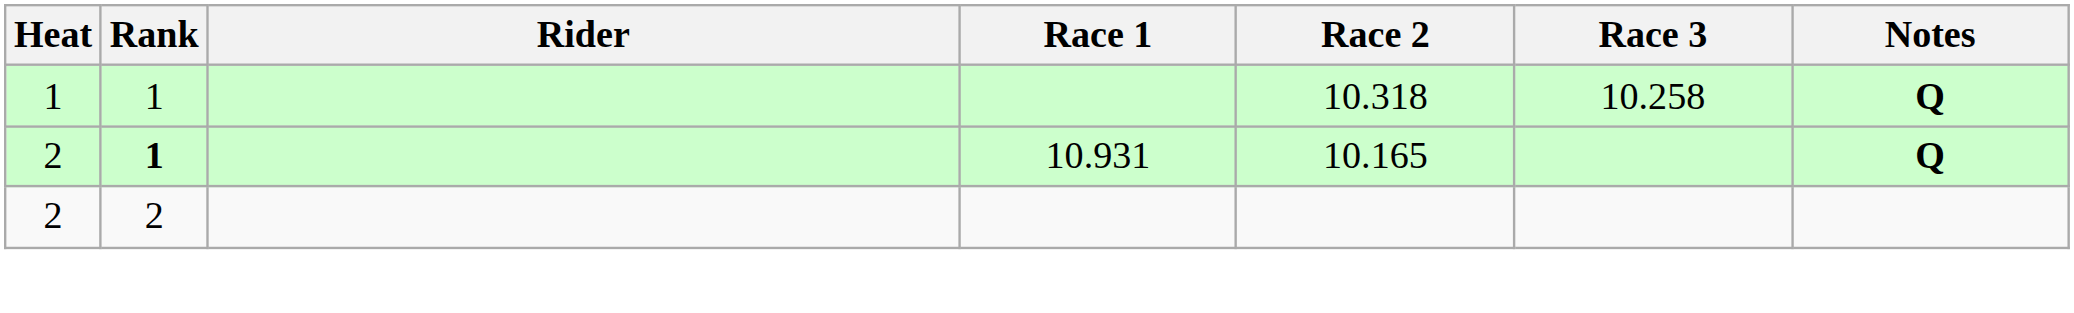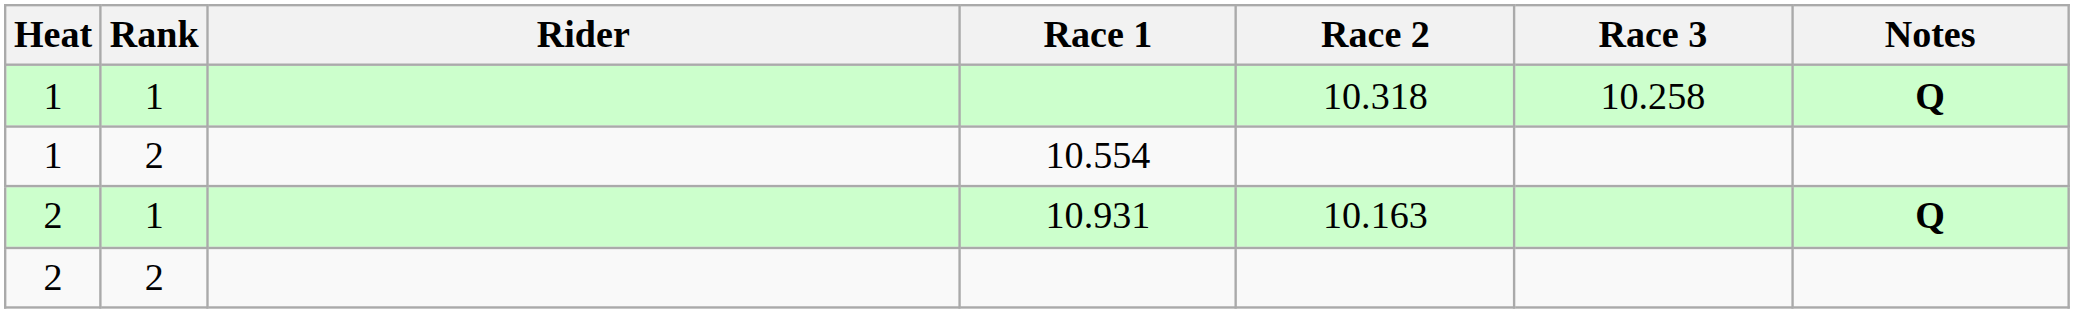+ row: 1 | 2 | 10.554
10.931 | Rank: bold -> normal
10.931 | Race 2: 10.165 -> 10.163
